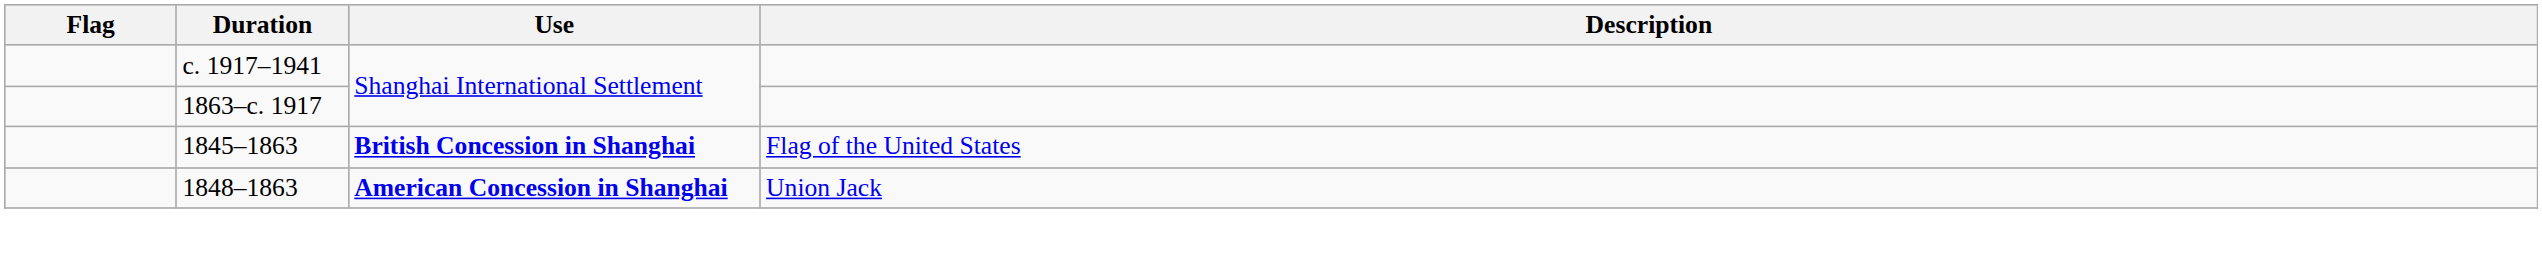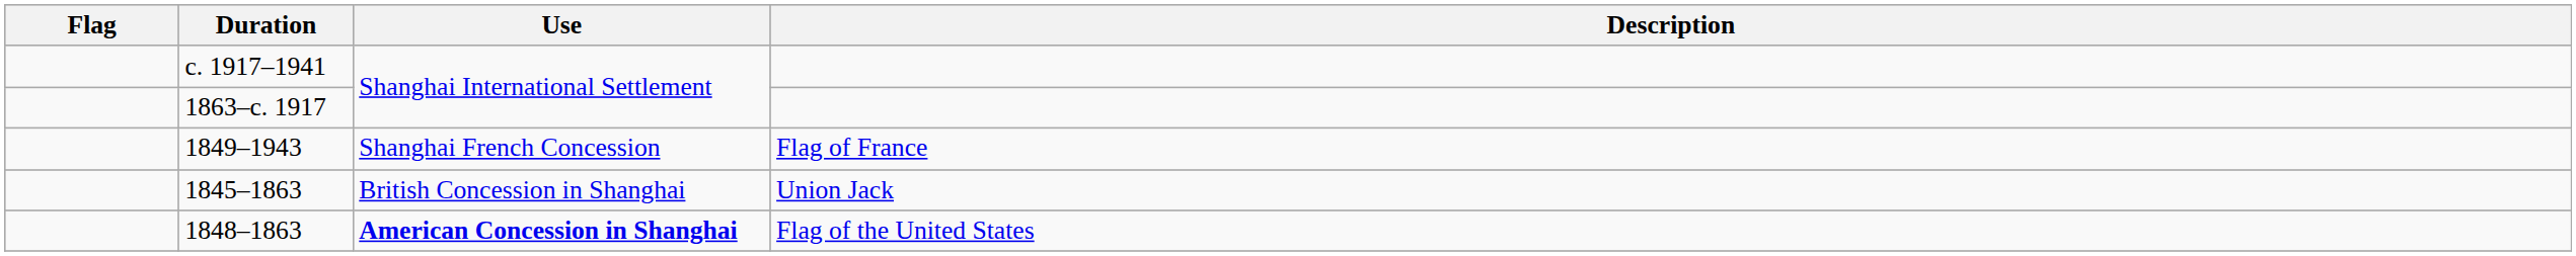+ row: 1849–1943 | Shanghai French Concession | Flag of France
1845–1863 | Use: bold -> normal
1845–1863 | Description: Flag of the United States -> Union Jack
1848–1863 | Description: Union Jack -> Flag of the United States
